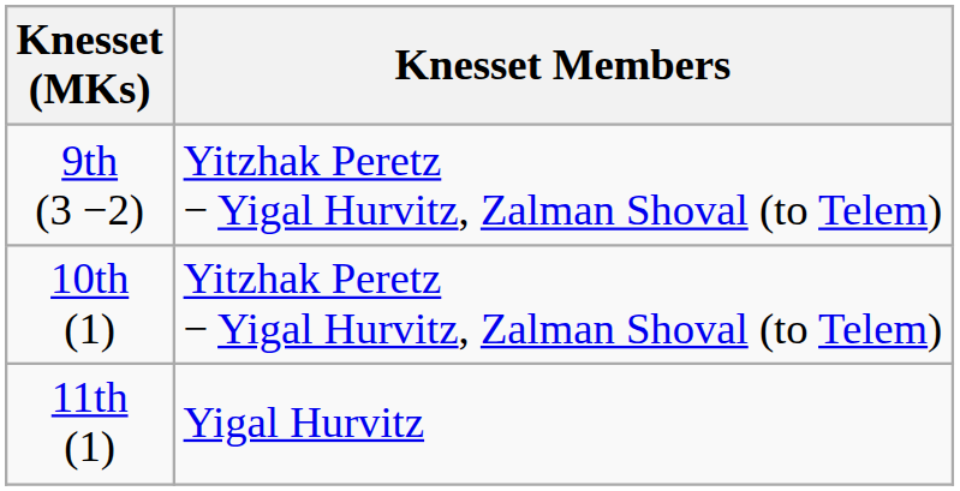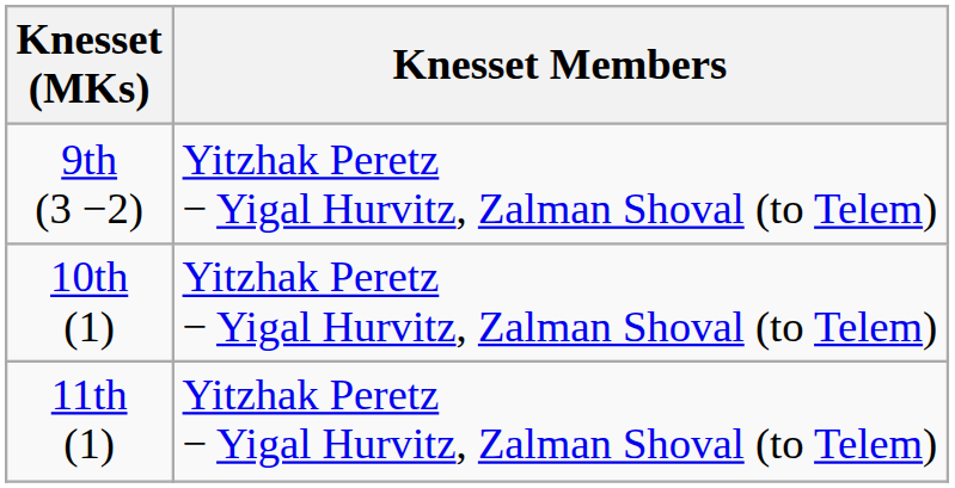11th (1) | Knesset Members: Yigal Hurvitz -> Yitzhak Peretz − Yigal Hurvitz, Zalman Shoval (to Telem)
